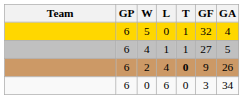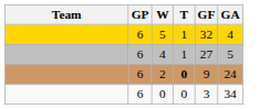- column: L | 0 | 1 | 4 | 6
2 | GA: 26 -> 24
